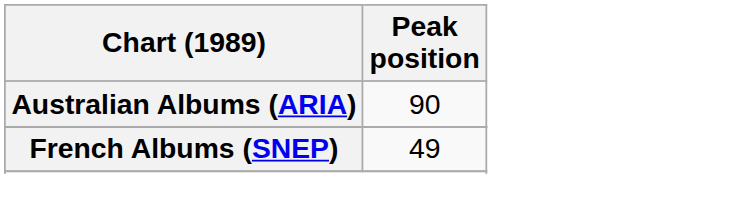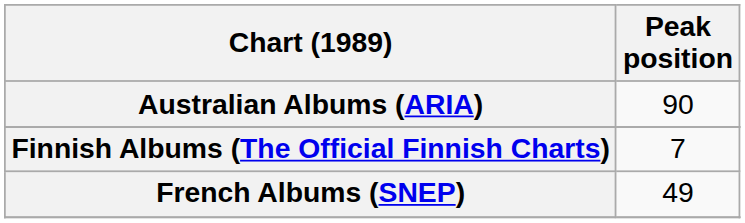+ row: Finnish Albums (The Official Finnish Charts) | 7
